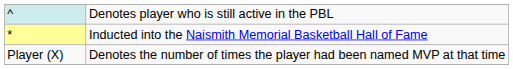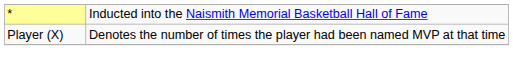- row: ^ | Denotes player who is still active in the PBL
